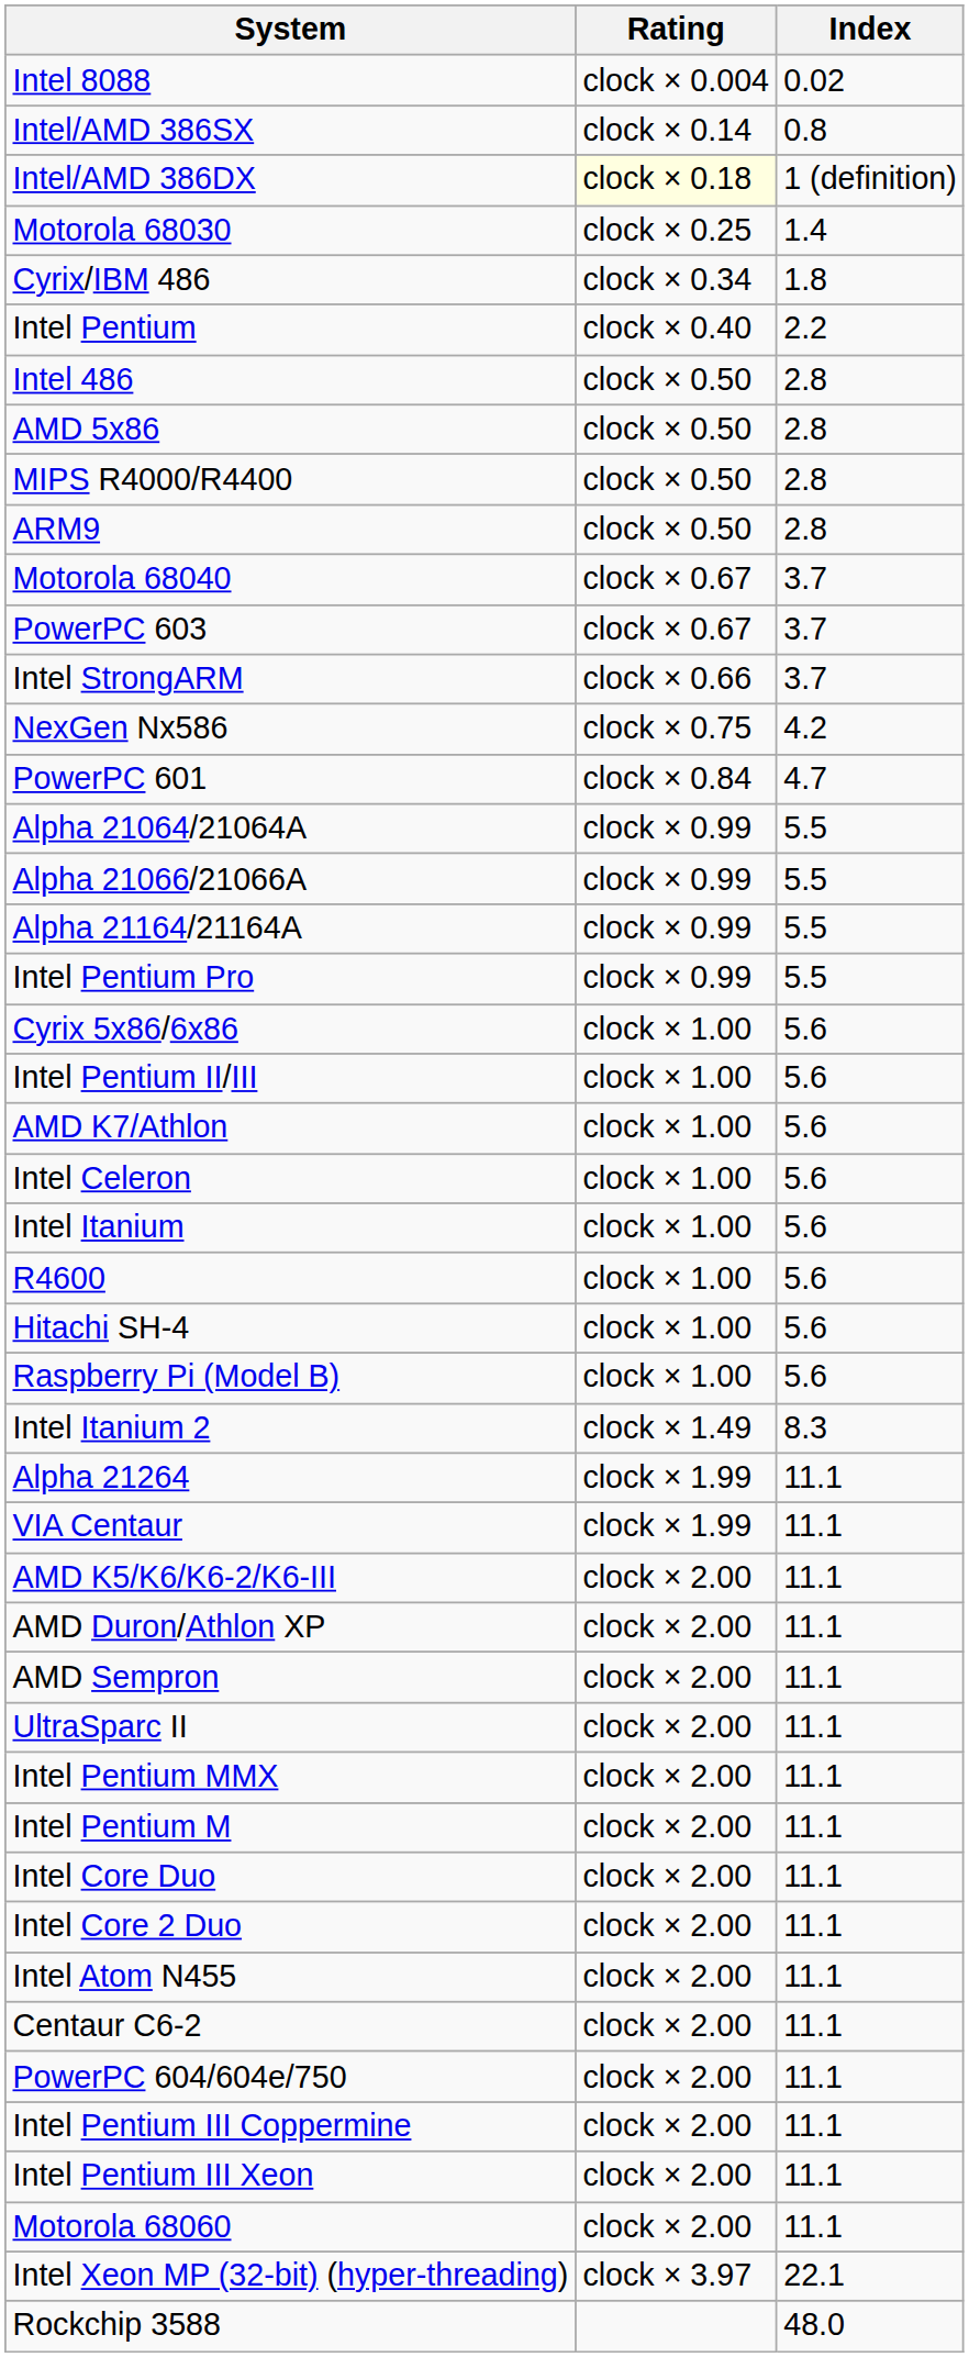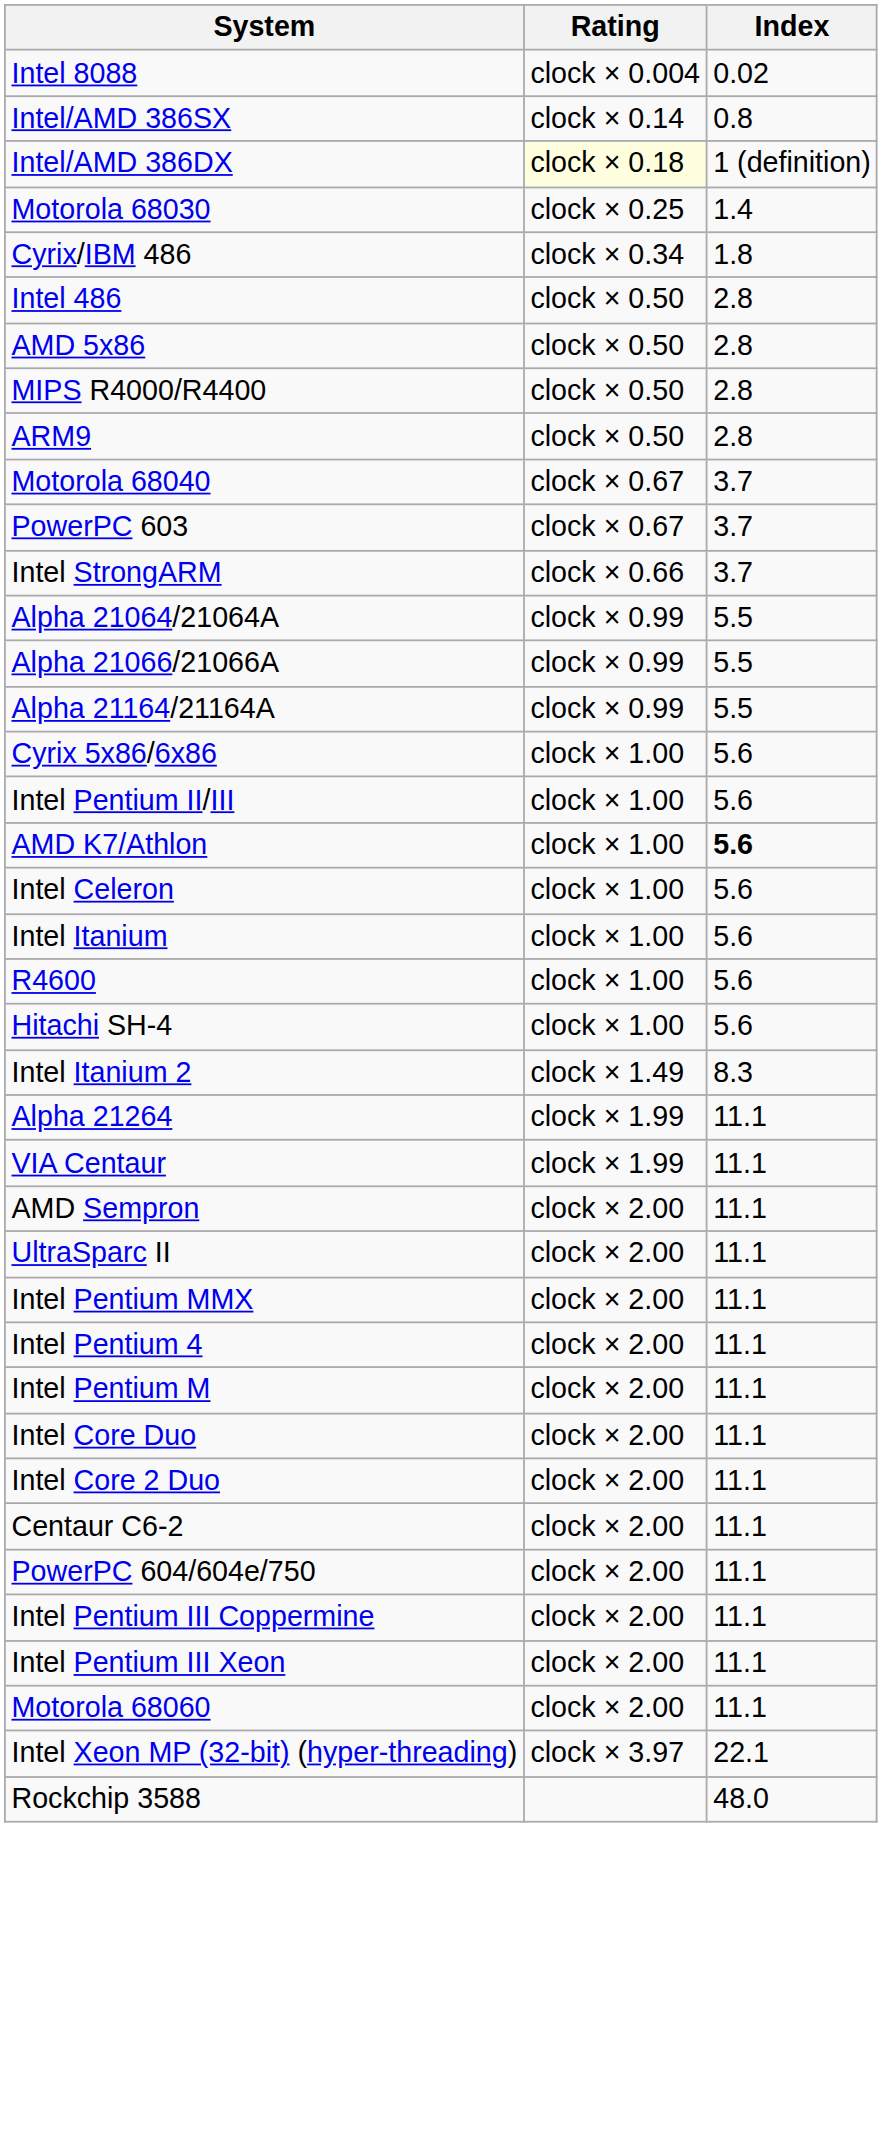- row: Intel Pentium | clock × 0.40 | 2.2
- row: NexGen Nx586 | clock × 0.75 | 4.2
- row: PowerPC 601 | clock × 0.84 | 4.7
- row: Intel Pentium Pro | clock × 0.99 | 5.5
AMD K7/Athlon | Index: normal -> bold
- row: Raspberry Pi (Model B) | clock × 1.00 | 5.6
- row: AMD K5/K6/K6-2/K6-III | clock × 2.00 | 11.1
- row: AMD Duron/Athlon XP | clock × 2.00 | 11.1
+ row: Intel Pentium 4 | clock × 2.00 | 11.1
- row: Intel Atom N455 | clock × 2.00 | 11.1
